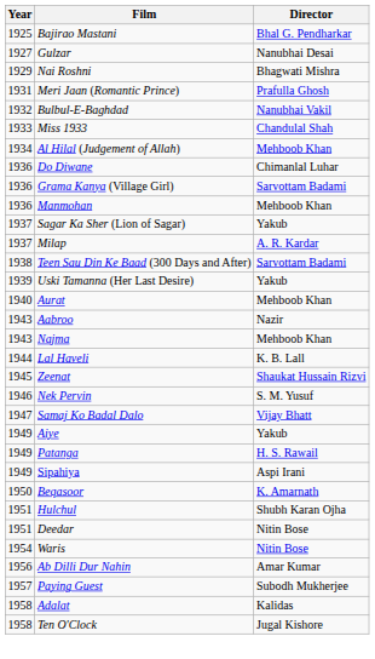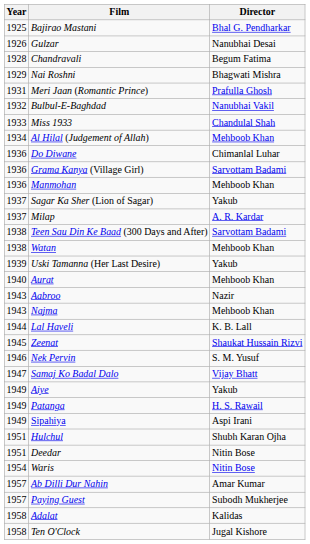Gulzar | Year: 1927 -> 1926
+ row: 1928 | Chandravali | Begum Fatima
+ row: 1938 | Watan | Mehboob Khan
- row: 1950 | Beqasoor | K. Amarnath
Ab Dilli Dur Nahin | Year: 1956 -> 1957
